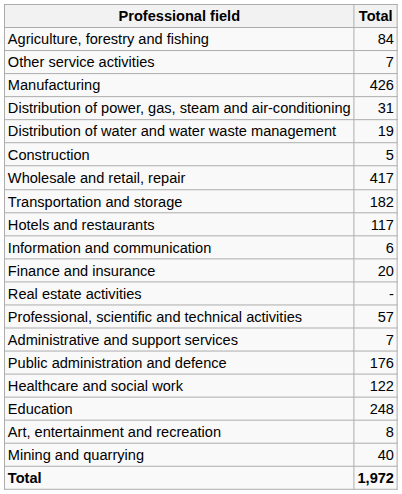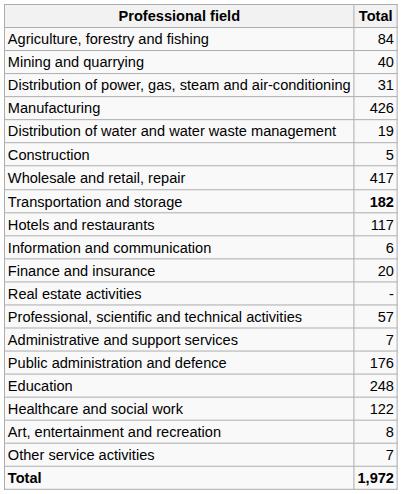rows swapped: Mining and quarrying <-> Other service activities
rows swapped: Manufacturing <-> Distribution of power, gas, steam and air-conditioning
Transportation and storage | Total: normal -> bold
rows swapped: Education <-> Healthcare and social work
